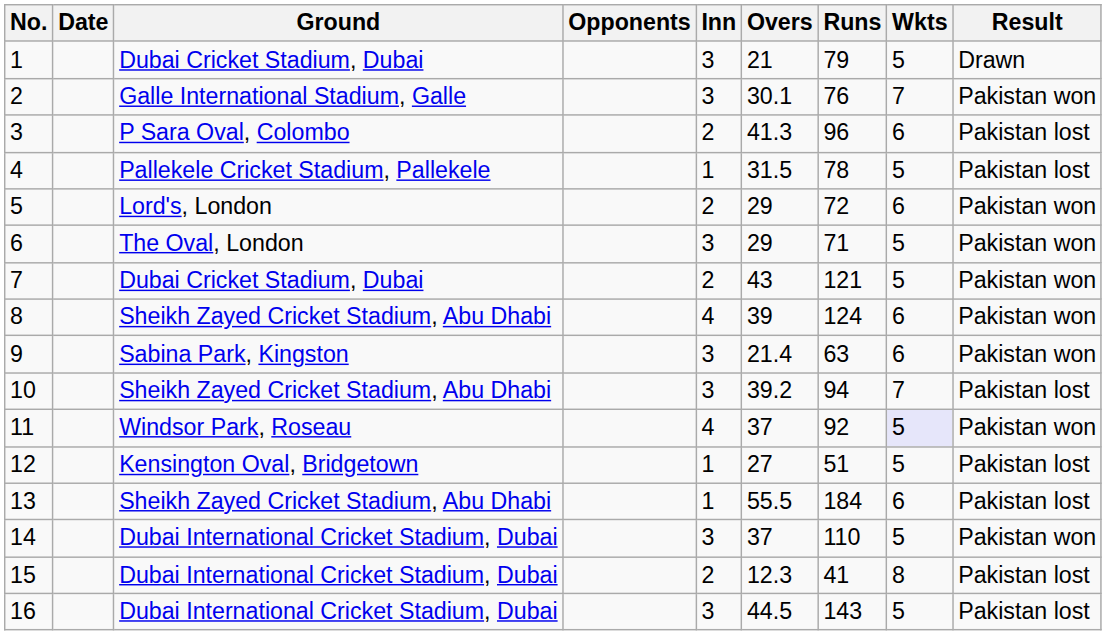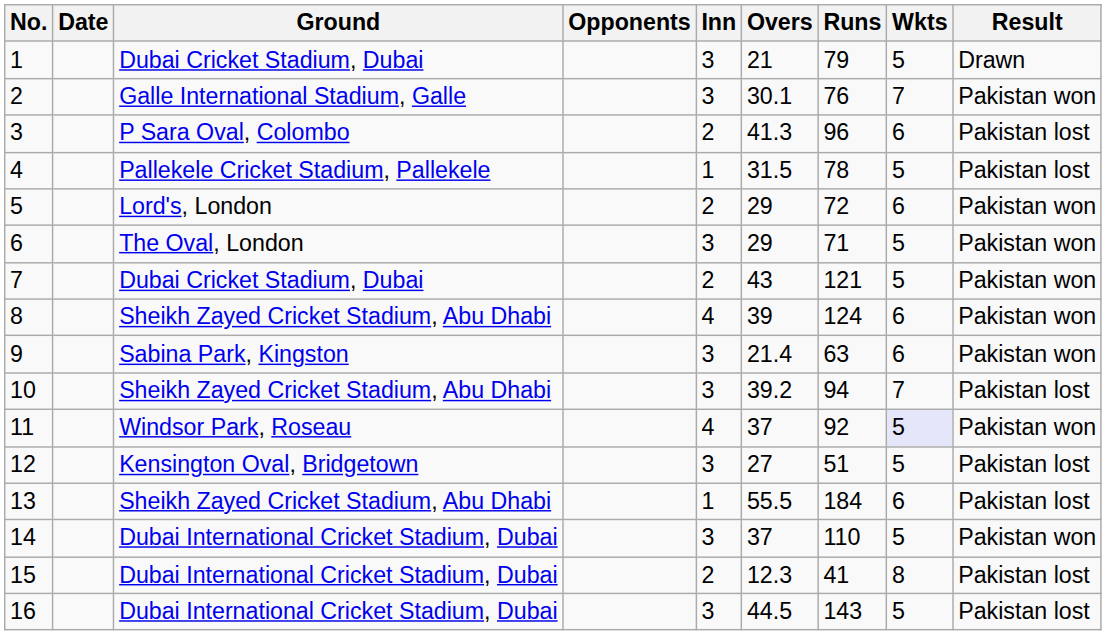12 | Inn: 1 -> 3
